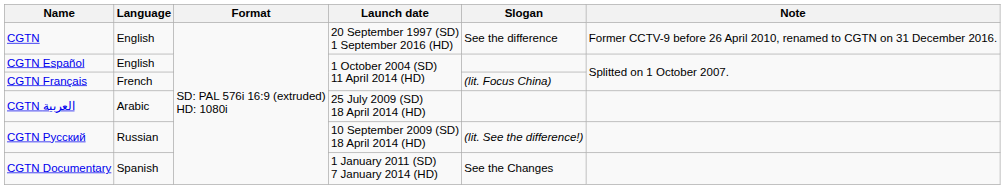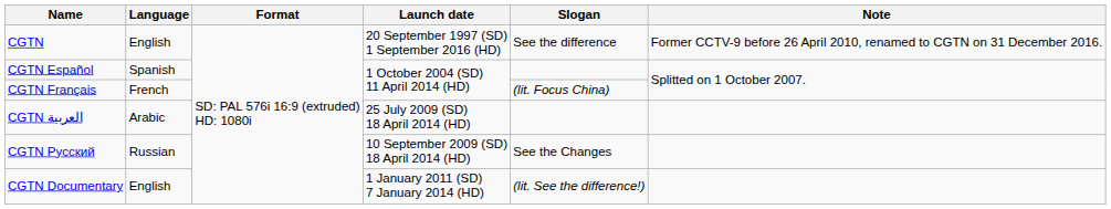CGTN Español | Language: English -> Spanish
CGTN Pусский | Slogan: (lit. See the difference!) -> See the Changes
CGTN Documentary | Language: Spanish -> English
CGTN Documentary | Slogan: See the Changes -> (lit. See the difference!)
